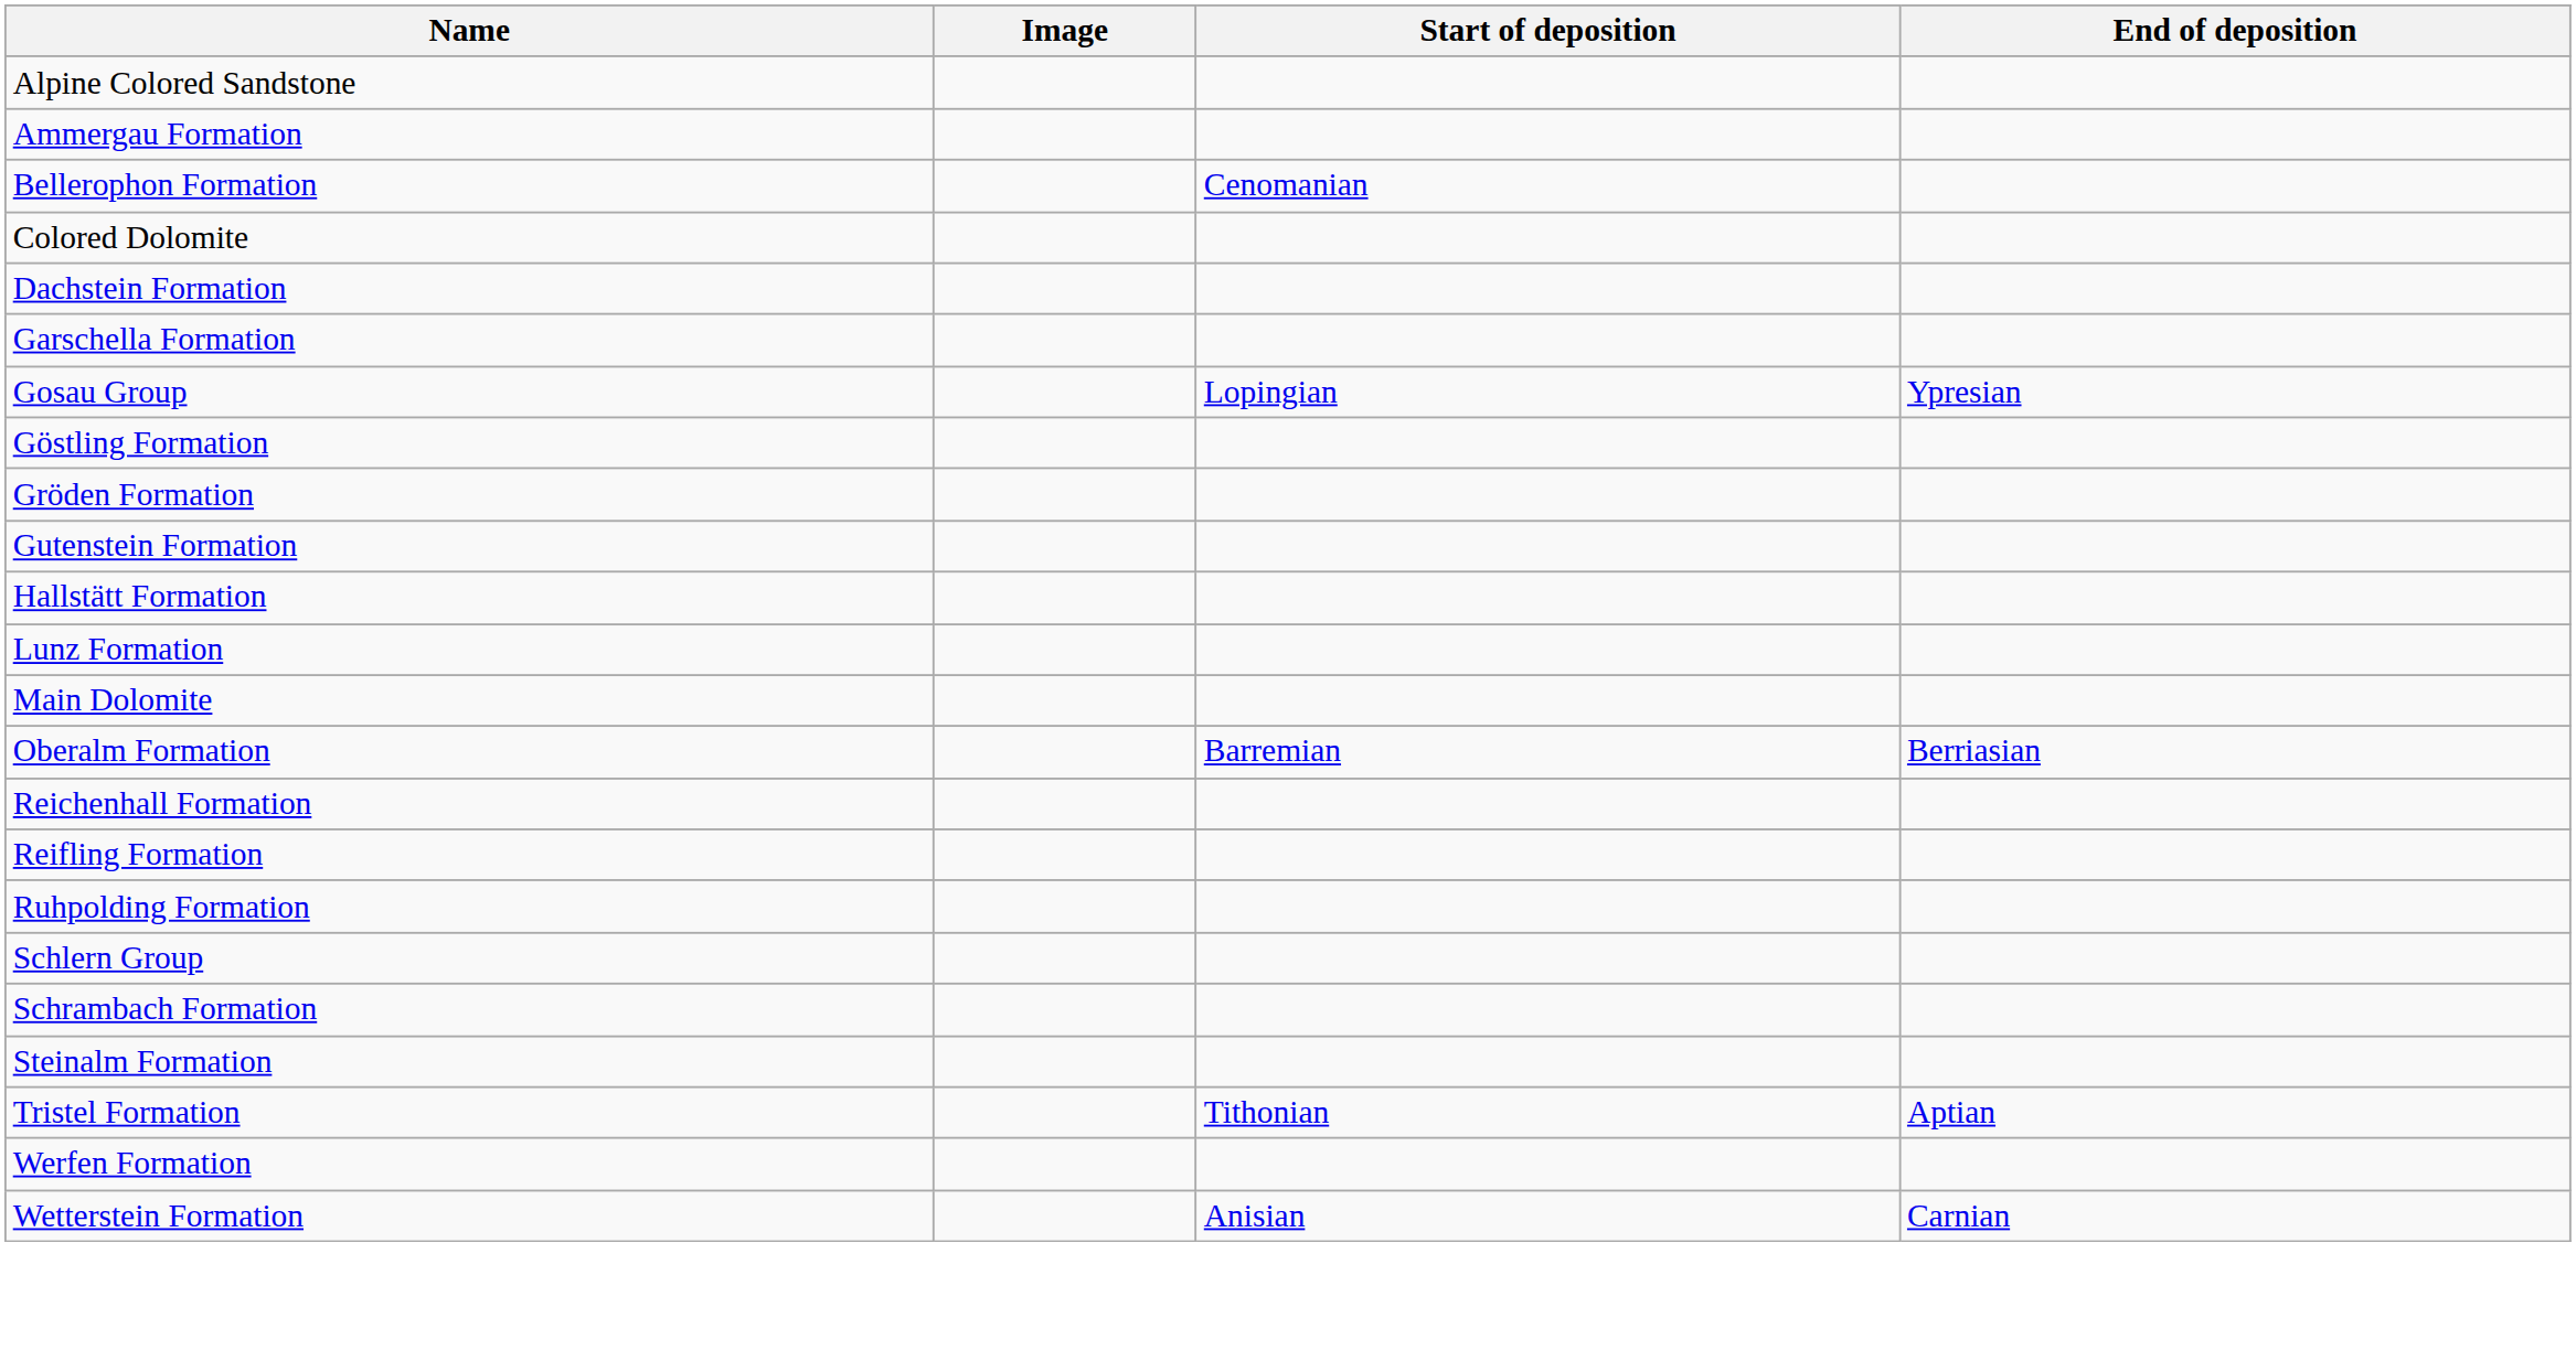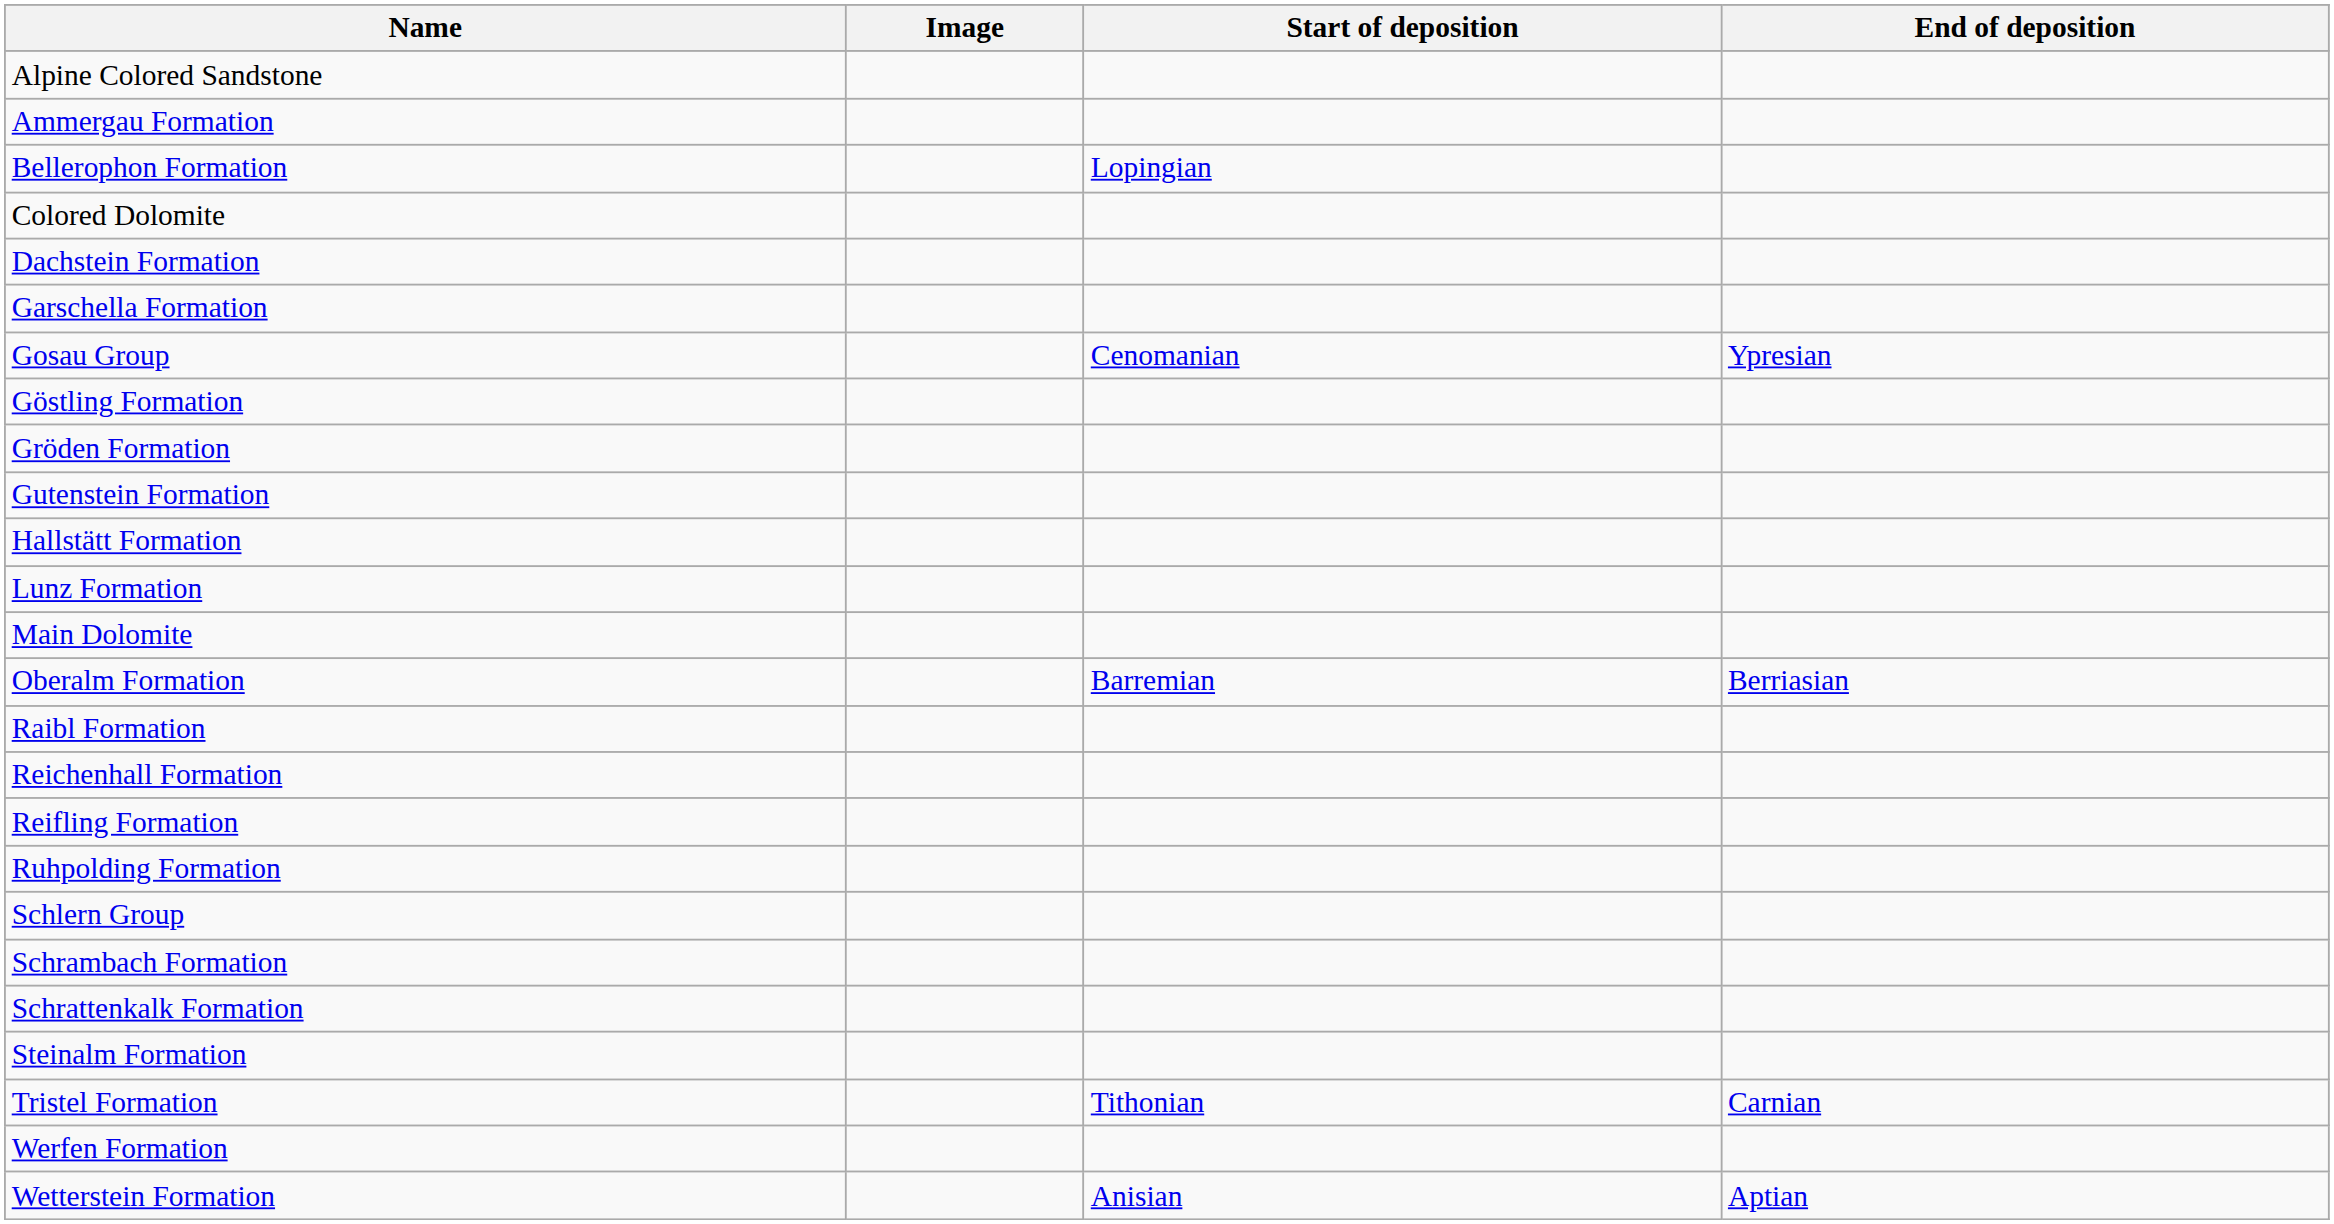Bellerophon Formation | Start of deposition: Cenomanian -> Lopingian
Gosau Group | Start of deposition: Lopingian -> Cenomanian
+ row: Raibl Formation
+ row: Schrattenkalk Formation
Tristel Formation | End of deposition: Aptian -> Carnian
Wetterstein Formation | End of deposition: Carnian -> Aptian
